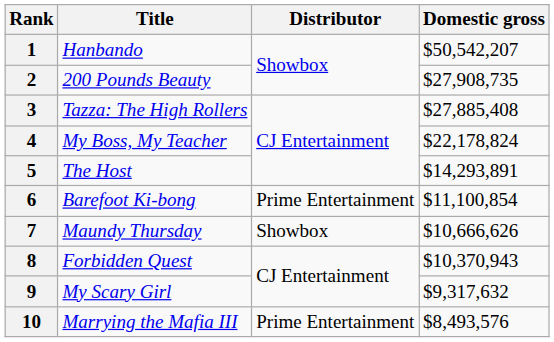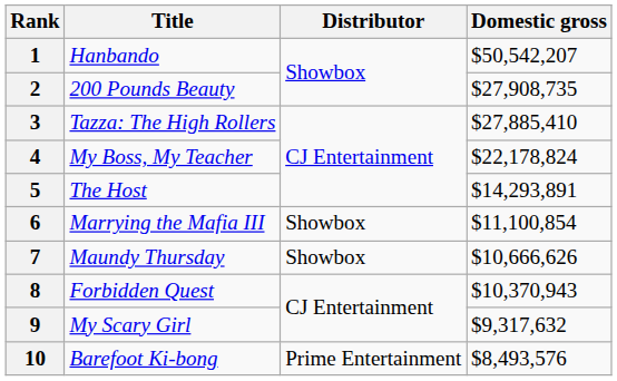3 | Domestic gross: $27,885,408 -> $27,885,410
6 | Title: Barefoot Ki-bong -> Marrying the Mafia III
6 | Distributor: Prime Entertainment -> Showbox
10 | Title: Marrying the Mafia III -> Barefoot Ki-bong
